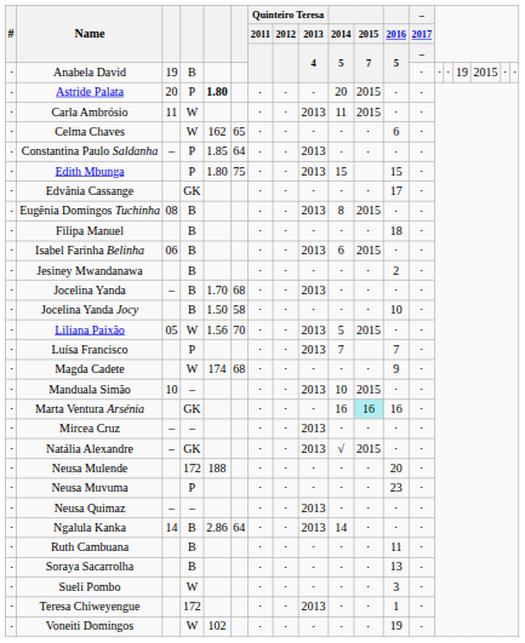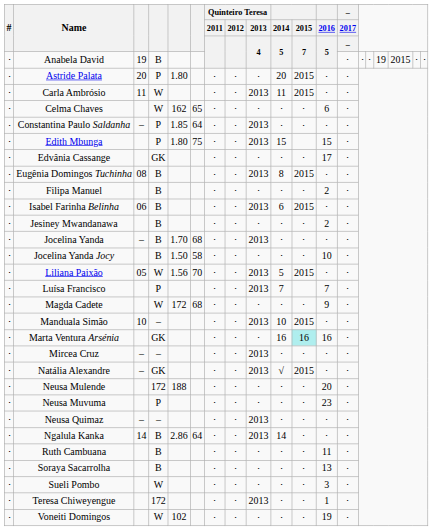Astride Palata | column 5: bold -> normal
Filipa Manuel | 2016 / 5: 18 -> 2
Magda Cadete | column 5: 174 -> 172
